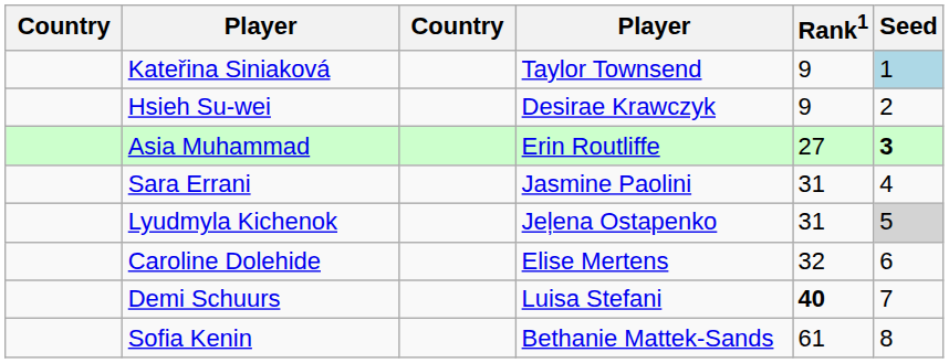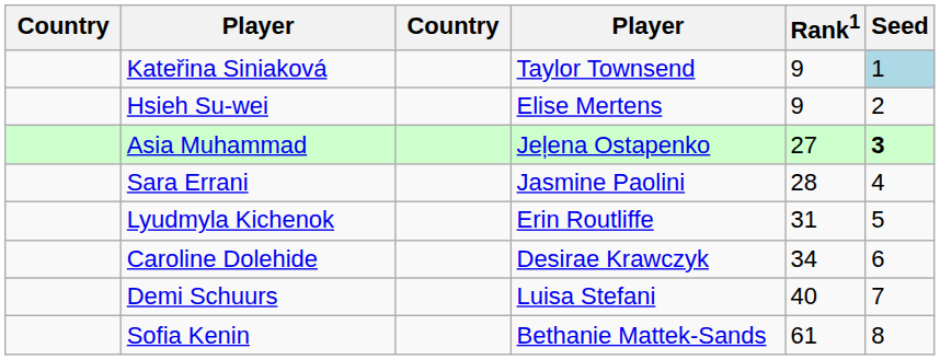Hsieh Su-wei | column 4: Desirae Krawczyk -> Elise Mertens
Asia Muhammad | column 4: Erin Routliffe -> Jeļena Ostapenko
Sara Errani | Rank1: 31 -> 28
Lyudmyla Kichenok | column 4: Jeļena Ostapenko -> Erin Routliffe
Lyudmyla Kichenok | Seed: lightgrey background -> no background
Caroline Dolehide | column 4: Elise Mertens -> Desirae Krawczyk
Caroline Dolehide | Rank1: 32 -> 34
Demi Schuurs | Rank1: bold -> normal
